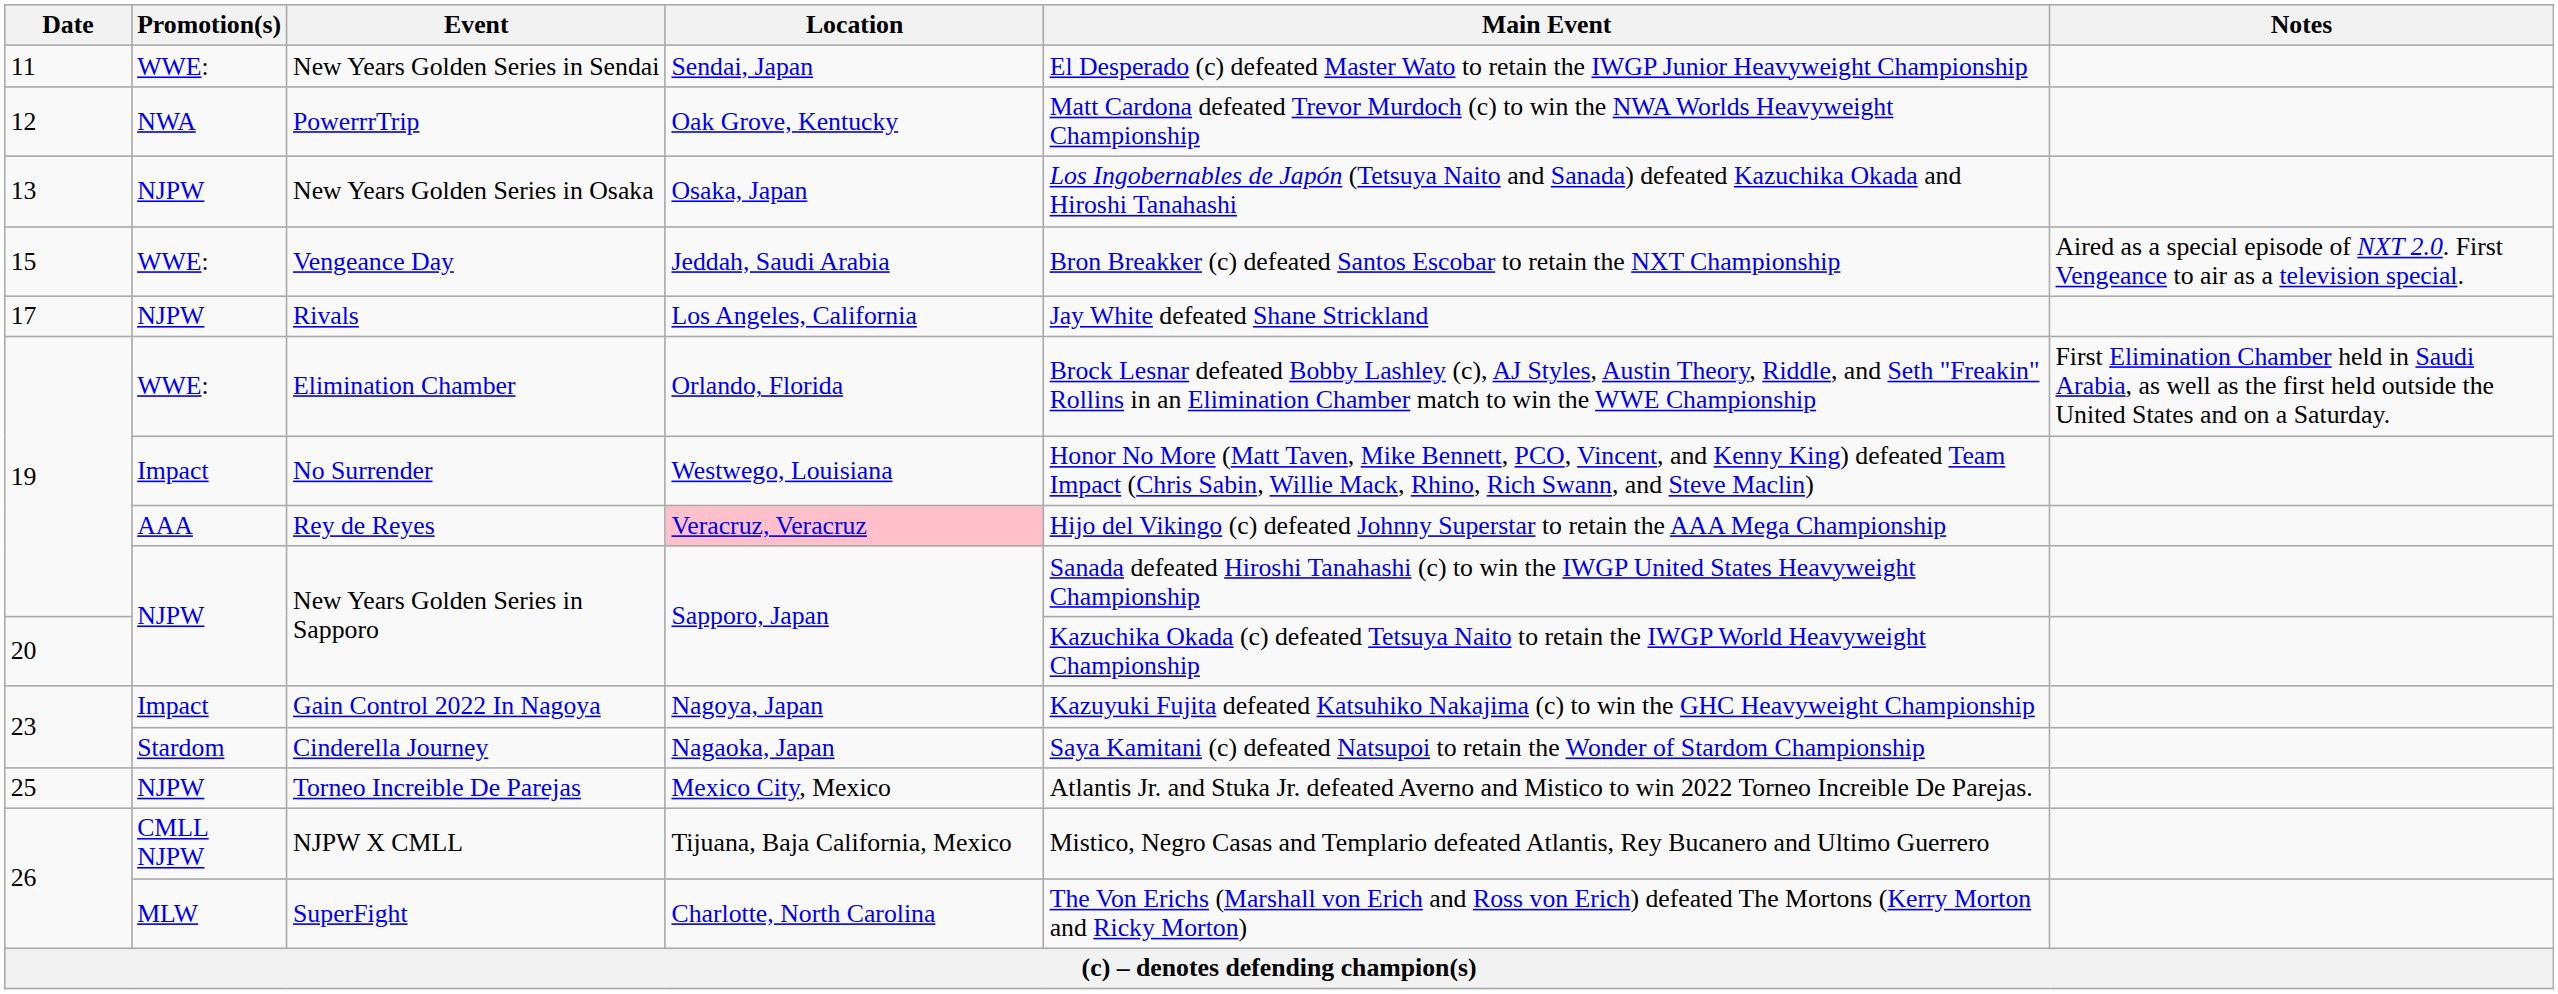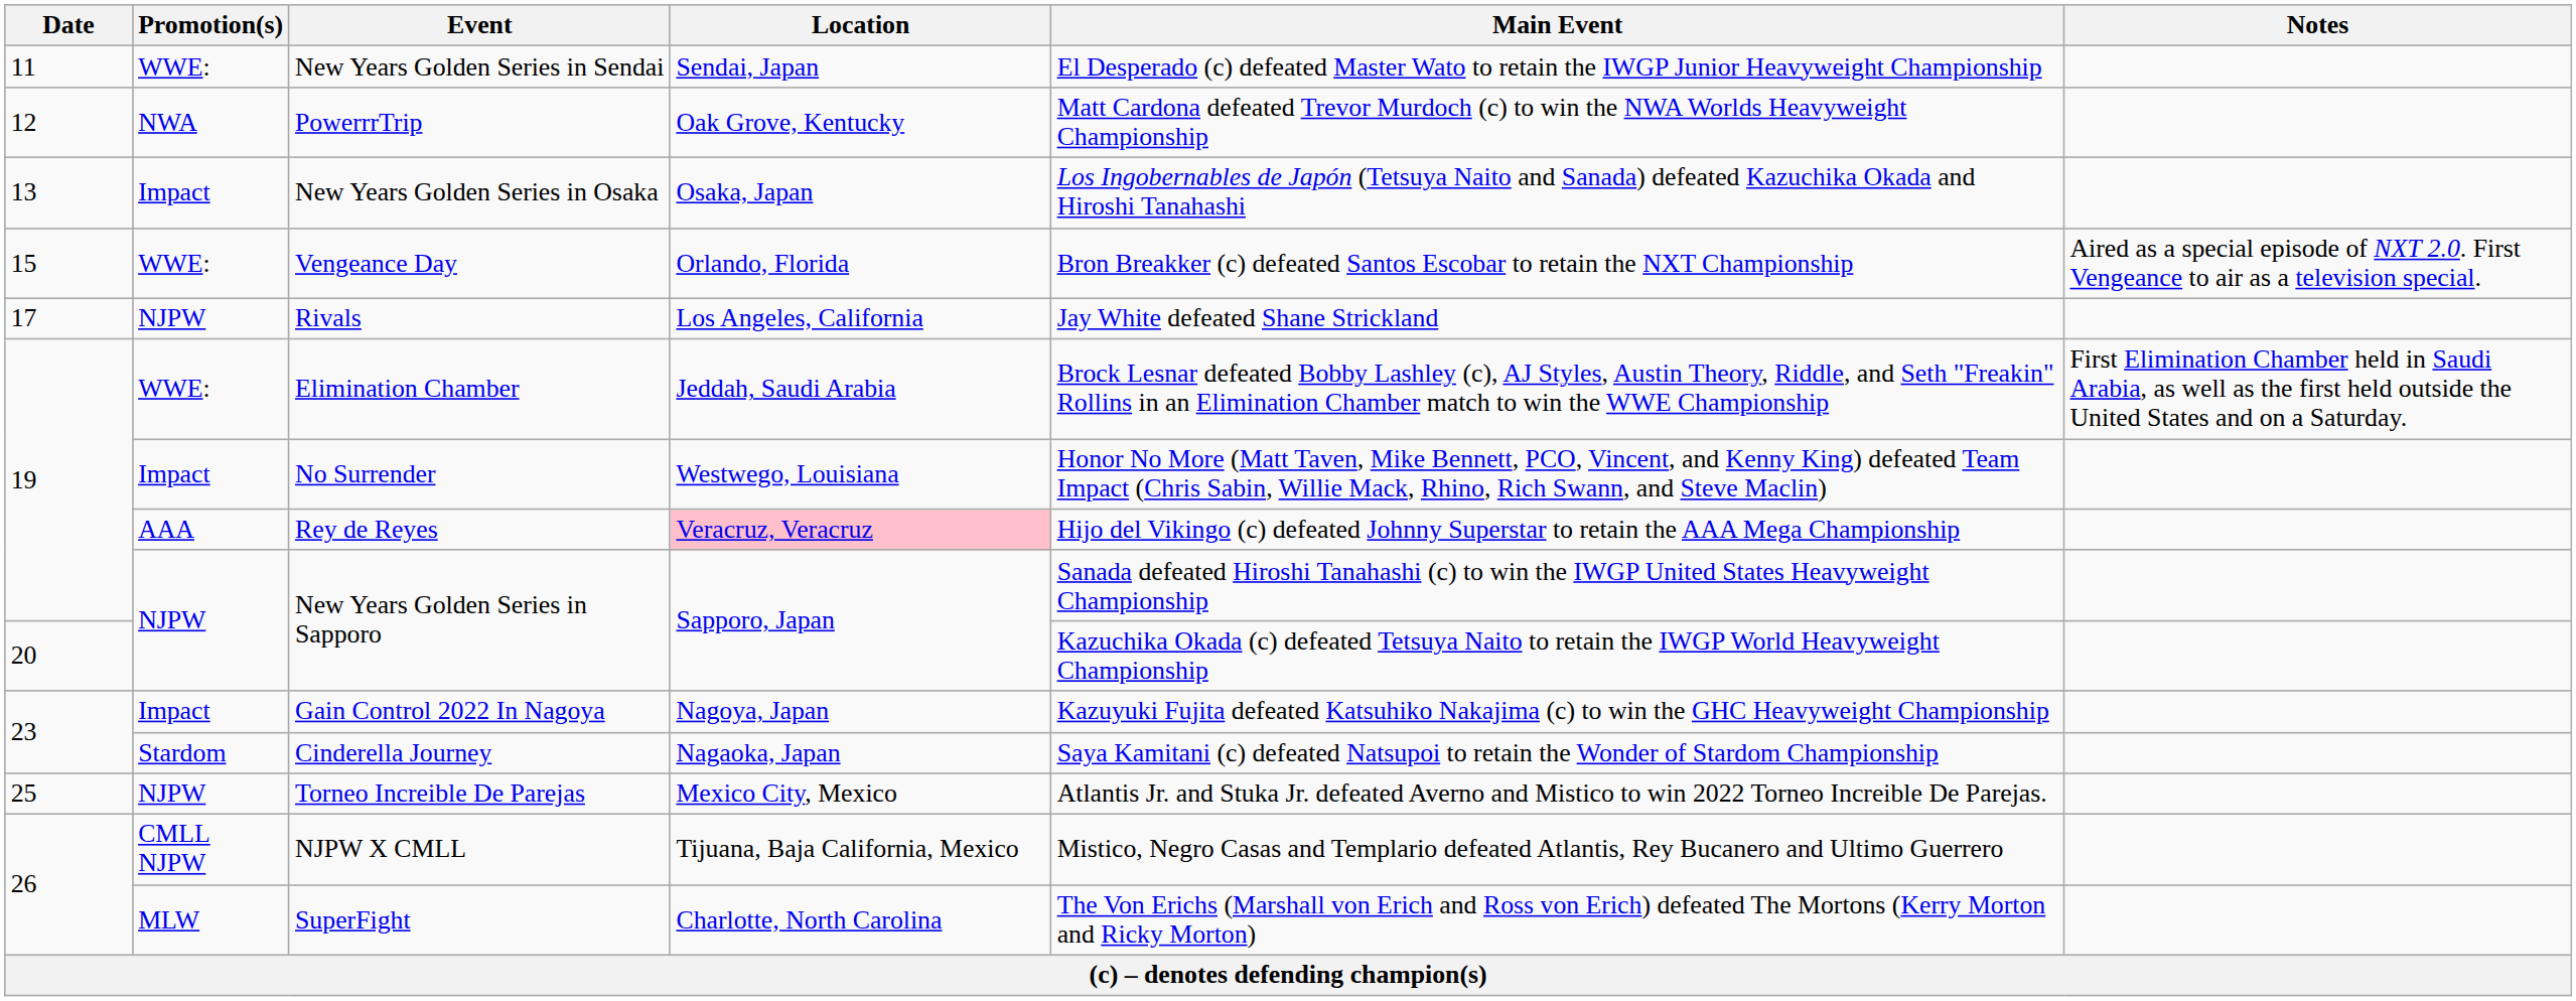New Years Golden Series in Osaka | Promotion(s): NJPW -> Impact
Vengeance Day | Location: Jeddah, Saudi Arabia -> Orlando, Florida
Elimination Chamber | Location: Orlando, Florida -> Jeddah, Saudi Arabia
